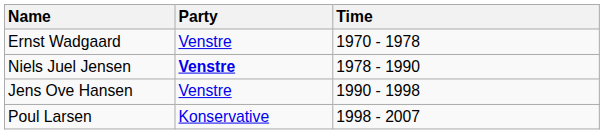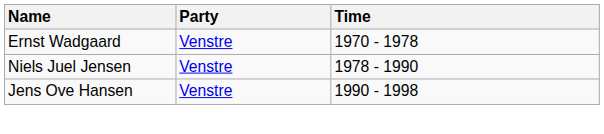Niels Juel Jensen | Party: bold -> normal
- row: Poul Larsen | Konservative | 1998 - 2007
